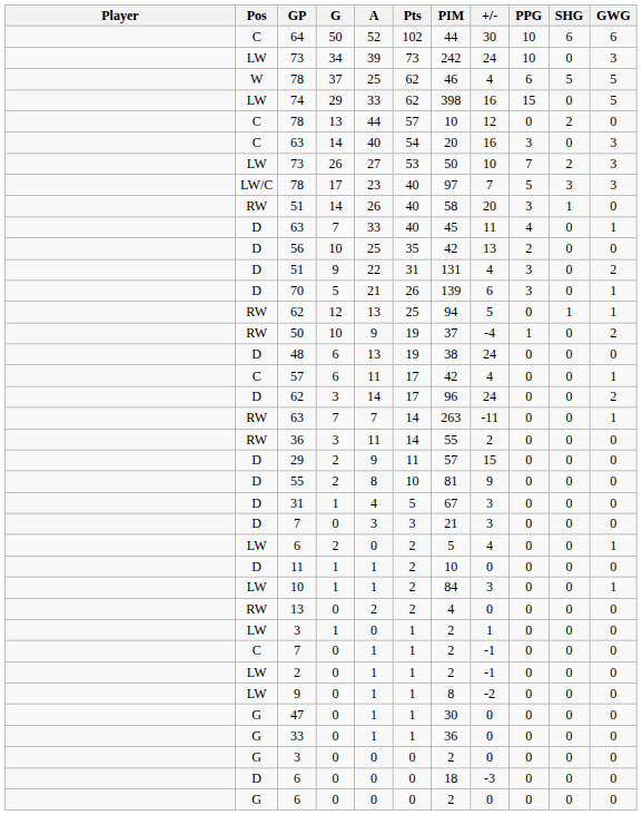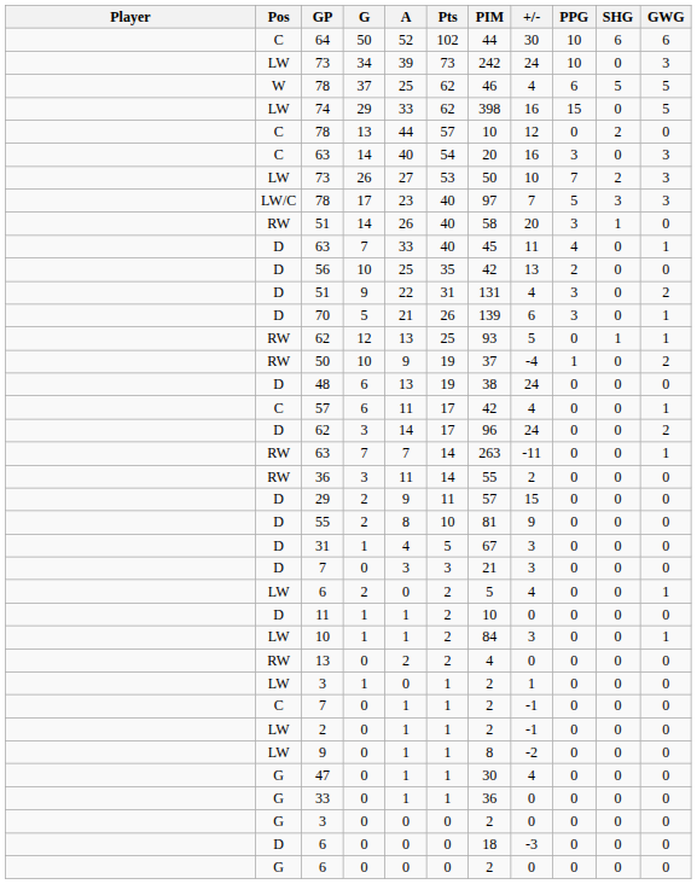RW / 62 | PIM: 94 -> 93
47 | +/-: 0 -> 4
